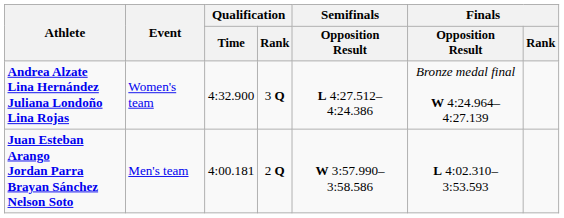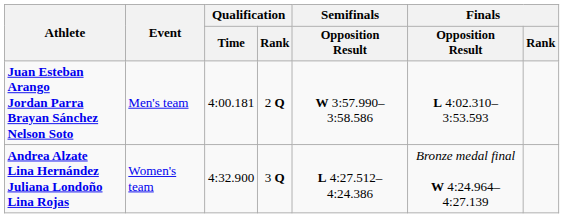rows swapped: Juan Esteban Arango Jordan Parra Brayan Sánchez Nelson Soto <-> Andrea Alzate Lina Hernández Juliana Londoño Lina Rojas
